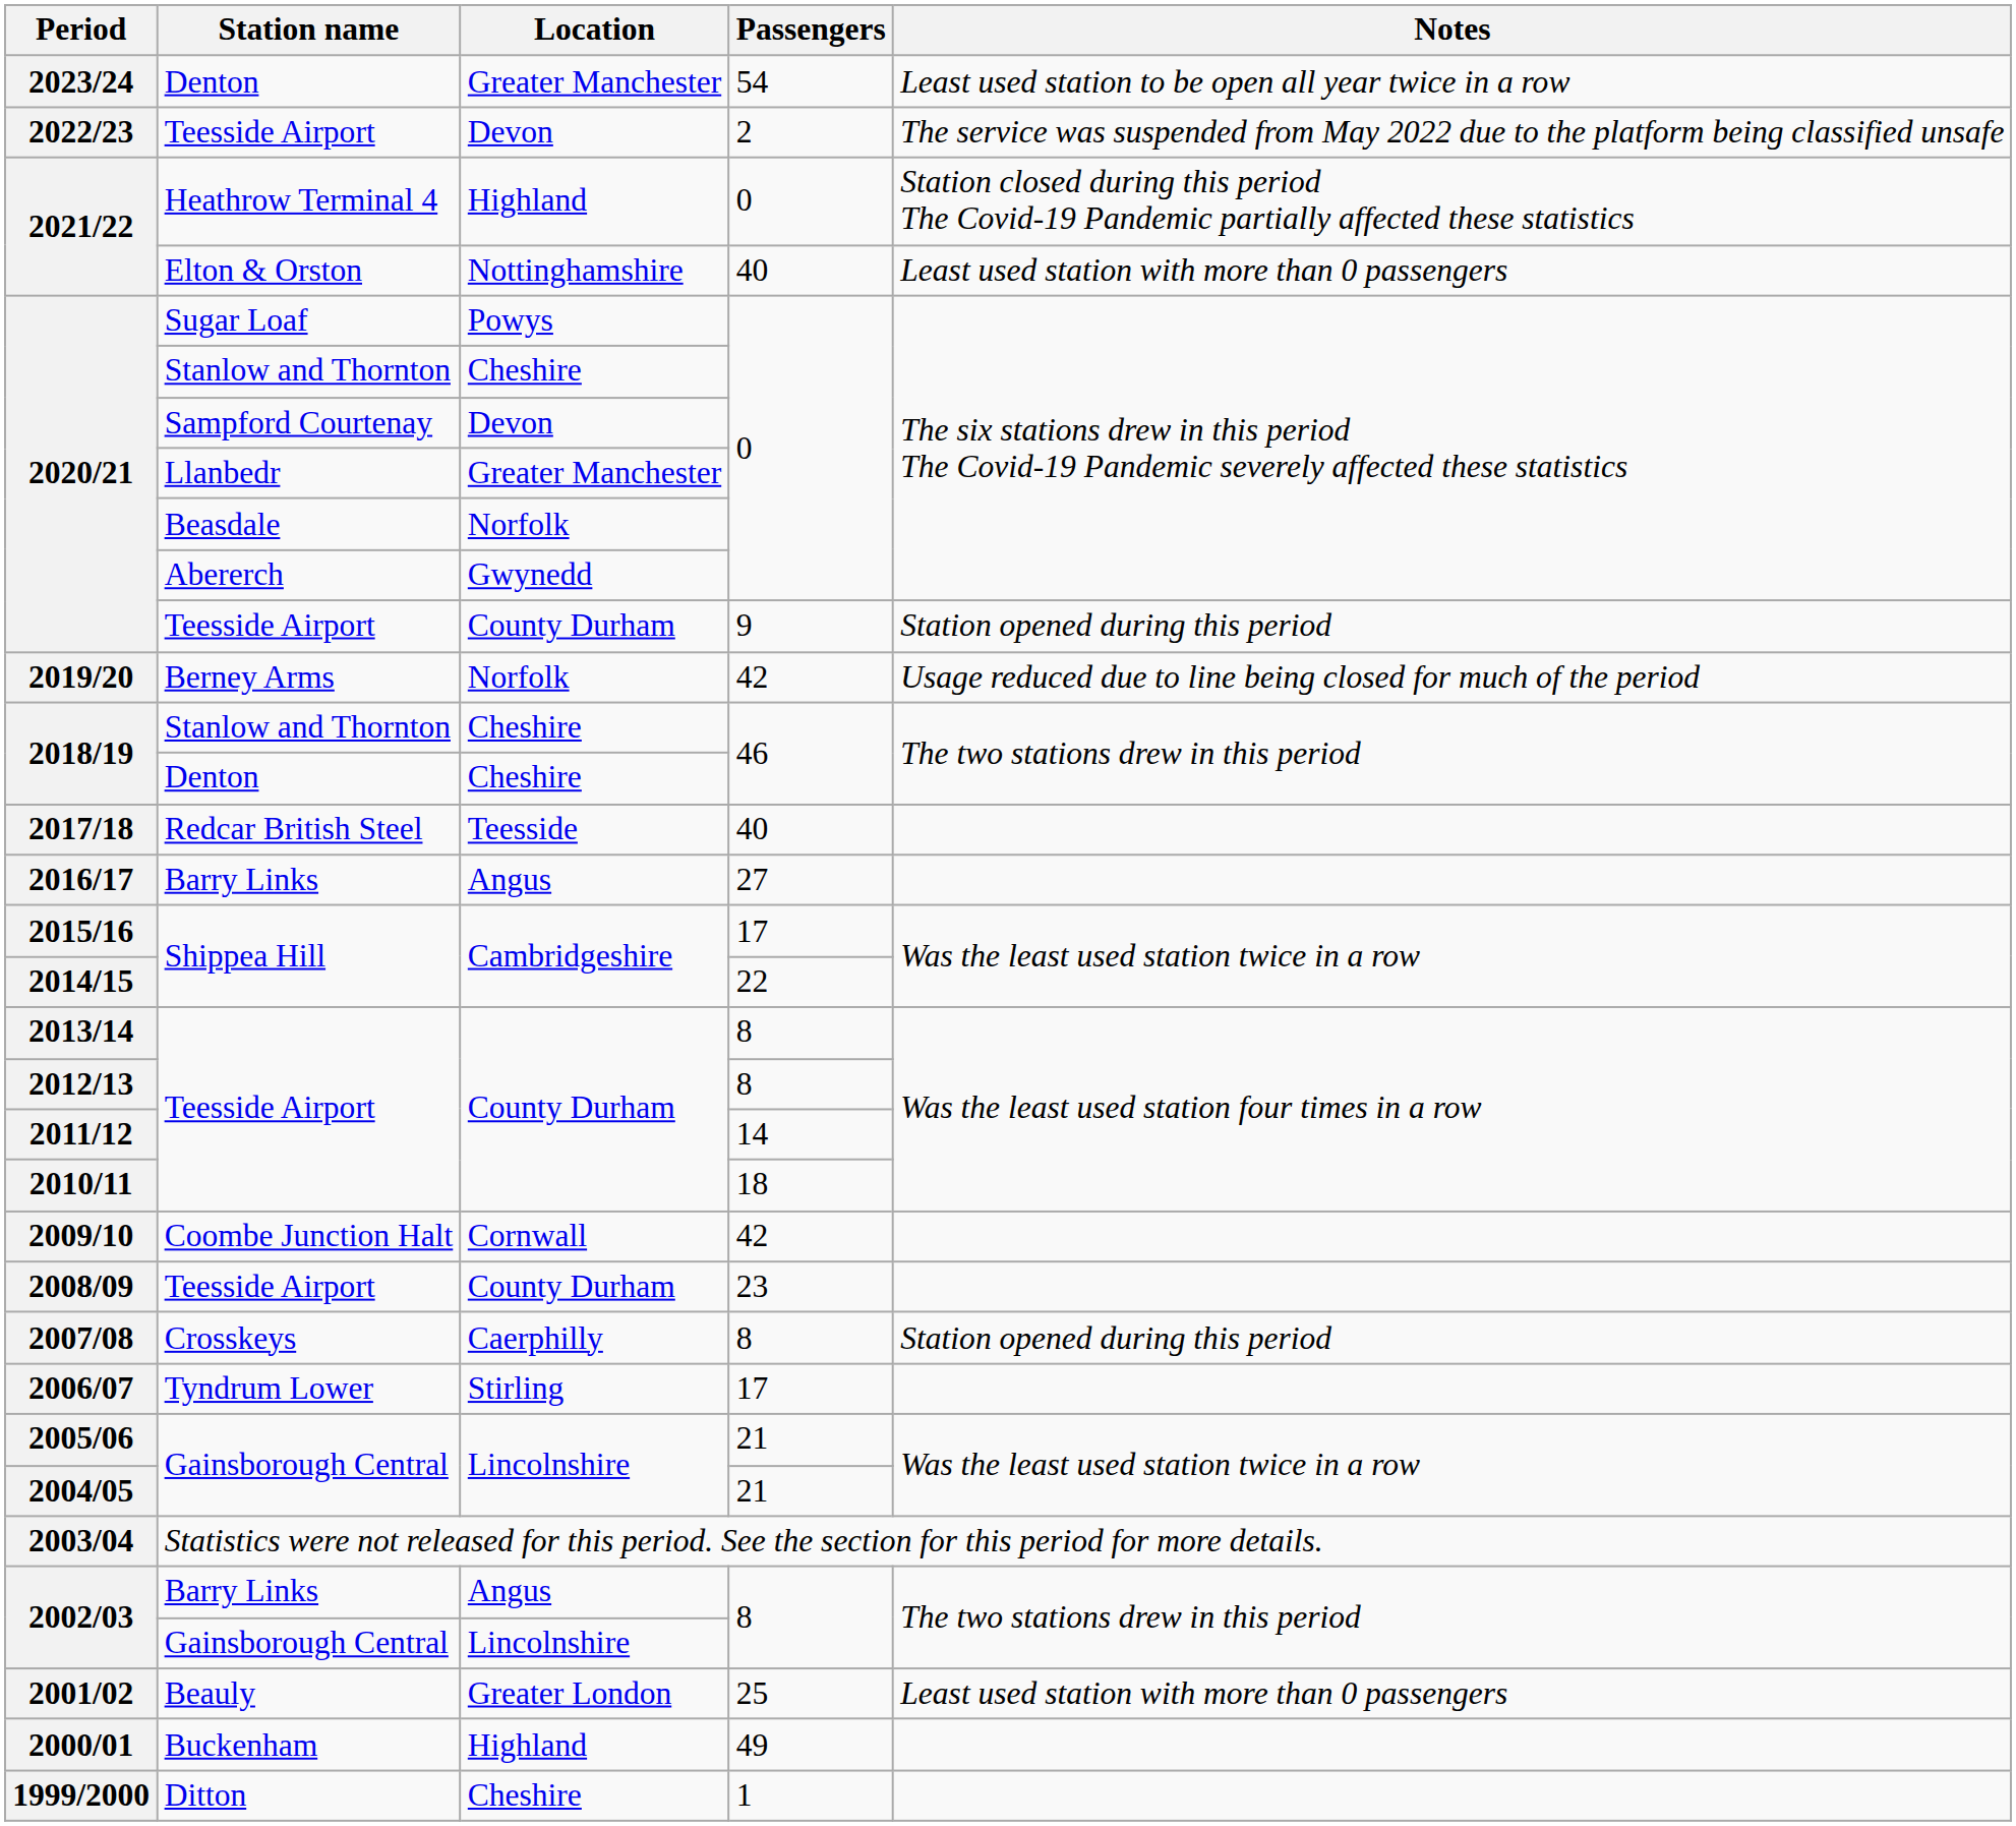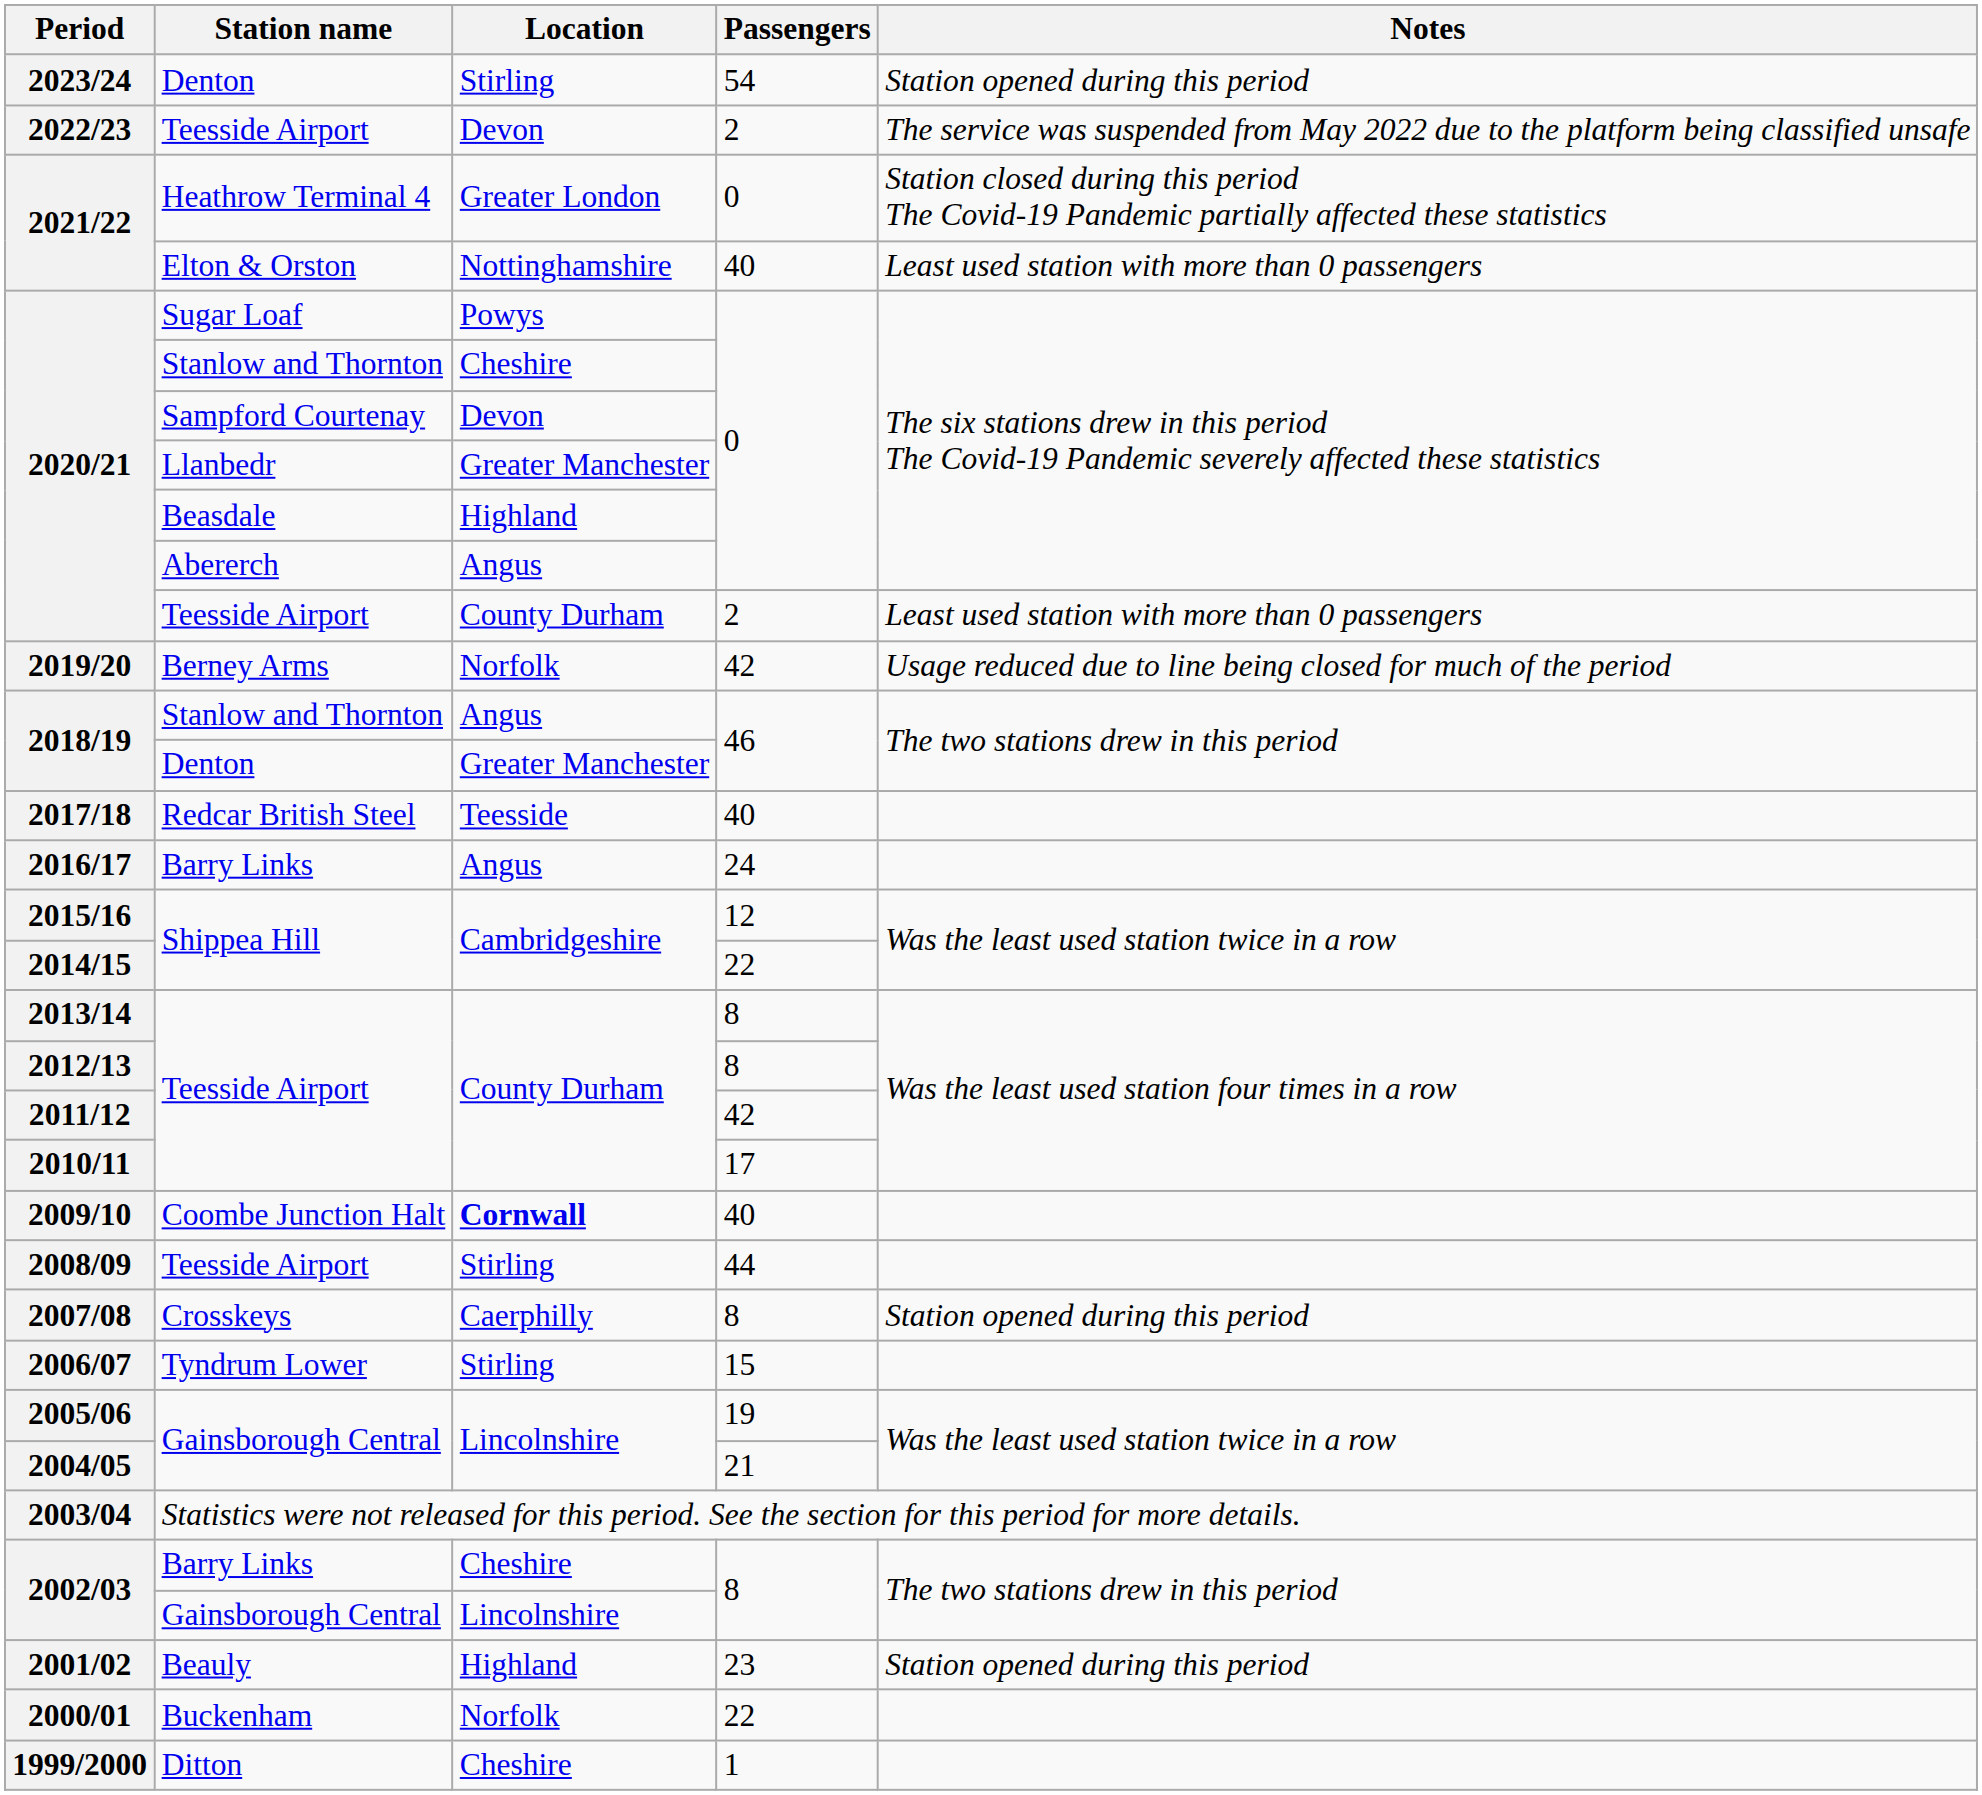2023/24 | Location: Greater Manchester -> Stirling
2023/24 | Notes: Least used station to be open all year twice in a row -> Station opened during this period
2021/22 / Heathrow Terminal 4 | Location: Highland -> Greater London
2020/21 / Beasdale | Location: Norfolk -> Highland
2020/21 / Abererch | Location: Gwynedd -> Angus
2020/21 / Teesside Airport | Passengers: 9 -> 2
2020/21 / Teesside Airport | Notes: Station opened during this period -> Least used station with more than 0 passengers
2018/19 / Stanlow and Thornton | Location: Cheshire -> Angus
2018/19 / Denton | Location: Cheshire -> Greater Manchester
2016/17 | Passengers: 27 -> 24
2015/16 | Passengers: 17 -> 12
2011/12 | Passengers: 14 -> 42
2010/11 | Passengers: 18 -> 17
2009/10 | Location: normal -> bold
2009/10 | Passengers: 42 -> 40
2008/09 | Location: County Durham -> Stirling
2008/09 | Passengers: 23 -> 44
2006/07 | Passengers: 17 -> 15
2005/06 | Passengers: 21 -> 19
2002/03 / Barry Links | Location: Angus -> Cheshire
2001/02 | Location: Greater London -> Highland
2001/02 | Passengers: 25 -> 23
2001/02 | Notes: Least used station with more than 0 passengers -> Station opened during this period
2000/01 | Location: Highland -> Norfolk
2000/01 | Passengers: 49 -> 22
